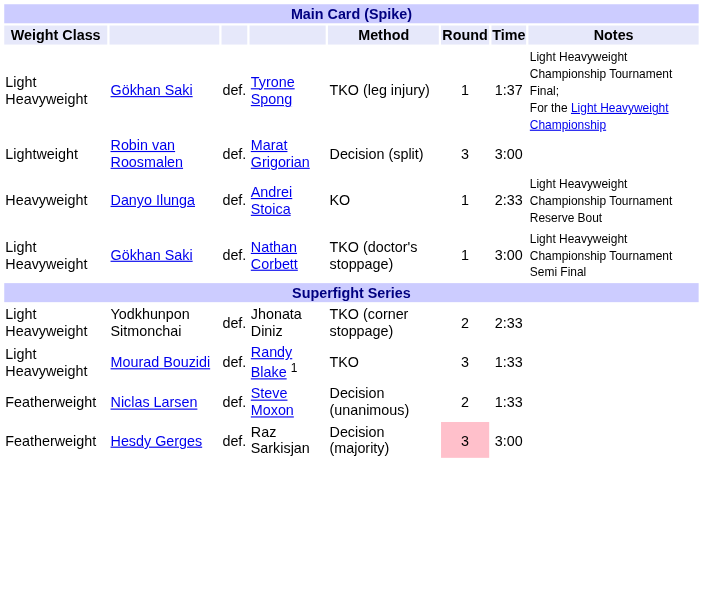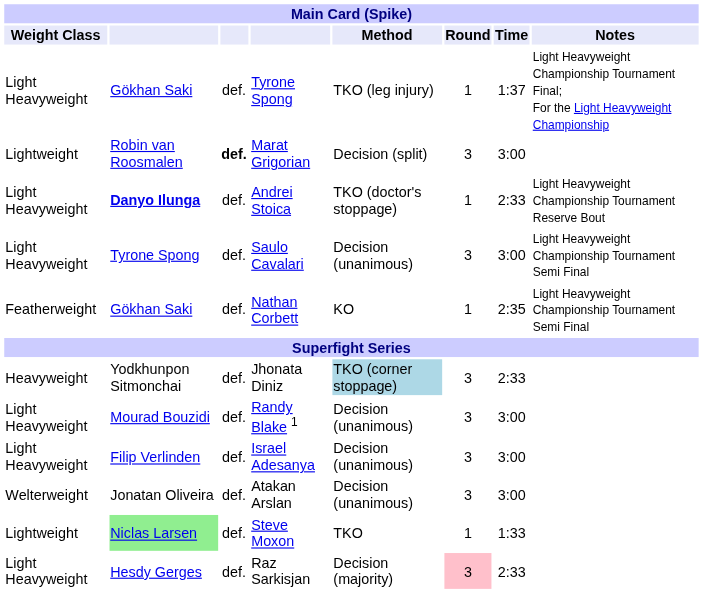Marat Grigorian | column 3: normal -> bold
Andrei Stoica | Weight Class: Heavyweight -> Light Heavyweight
Andrei Stoica | column 2: normal -> bold
Andrei Stoica | Method: KO -> TKO (doctor's stoppage)
+ row: Light Heavyweight | Tyrone Spong | def. | Saulo Cavalari | Decision (unanimous) | 3 | 3:00 | Light Heavyweight Championship Tournament Semi Final
Nathan Corbett | Weight Class: Light Heavyweight -> Featherweight
Nathan Corbett | Method: TKO (doctor's stoppage) -> KO
Nathan Corbett | Time: 3:00 -> 2:35
Jhonata Diniz | Weight Class: Light Heavyweight -> Heavyweight
Jhonata Diniz | Method: no background -> lightblue background
Jhonata Diniz | Round: 2 -> 3
Randy Blake 1 | Method: TKO -> Decision (unanimous)
Randy Blake 1 | Time: 1:33 -> 3:00
+ row: Light Heavyweight | Filip Verlinden | def. | Israel Adesanya | Decision (unanimous) | 3 | 3:00
+ row: Welterweight | Jonatan Oliveira | def. | Atakan Arslan | Decision (unanimous) | 3 | 3:00
Steve Moxon | Weight Class: Featherweight -> Lightweight
Steve Moxon | column 2: no background -> lightgreen background
Steve Moxon | Method: Decision (unanimous) -> TKO
Steve Moxon | Round: 2 -> 1
Raz Sarkisjan | Weight Class: Featherweight -> Light Heavyweight
Raz Sarkisjan | Time: 3:00 -> 2:33
